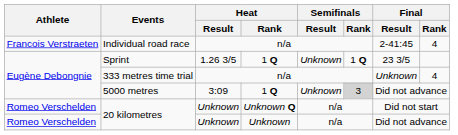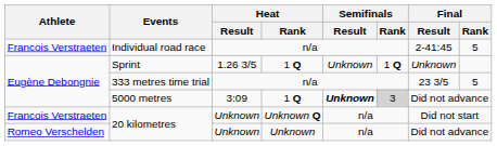Individual road race | Final / Rank: 4 -> 5
Sprint | Final / Result: 23 3/5 -> Unknown
333 metres time trial | Final / Result: Unknown -> 23 3/5
333 metres time trial | Final / Rank: 4 -> 5
5000 metres | Semifinals / Result: normal -> bold
20 kilometres / Unknown Q | Athlete: Romeo Verschelden -> Francois Verstraeten
